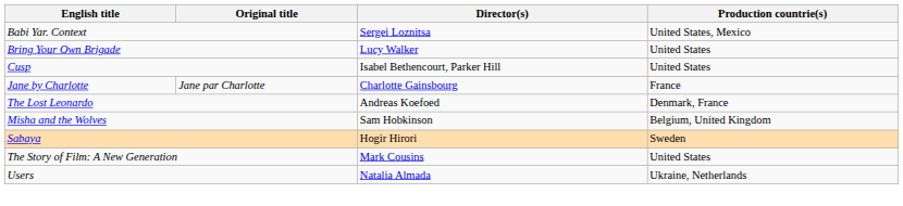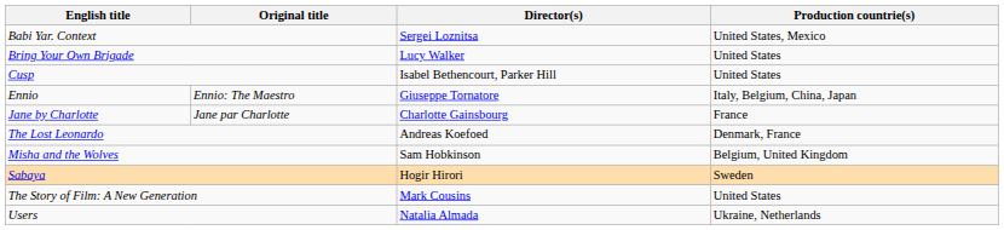+ row: Ennio | Ennio: The Maestro | Giuseppe Tornatore | Italy, Belgium, China, Japan
